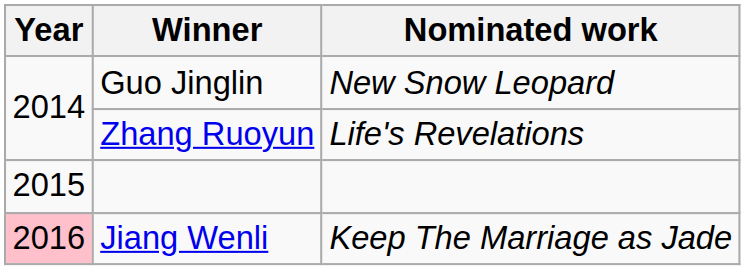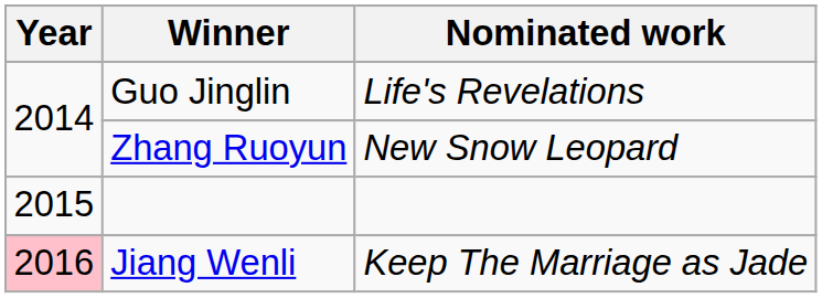Guo Jinglin | Nominated work: New Snow Leopard -> Life's Revelations
Zhang Ruoyun | Nominated work: Life's Revelations -> New Snow Leopard
